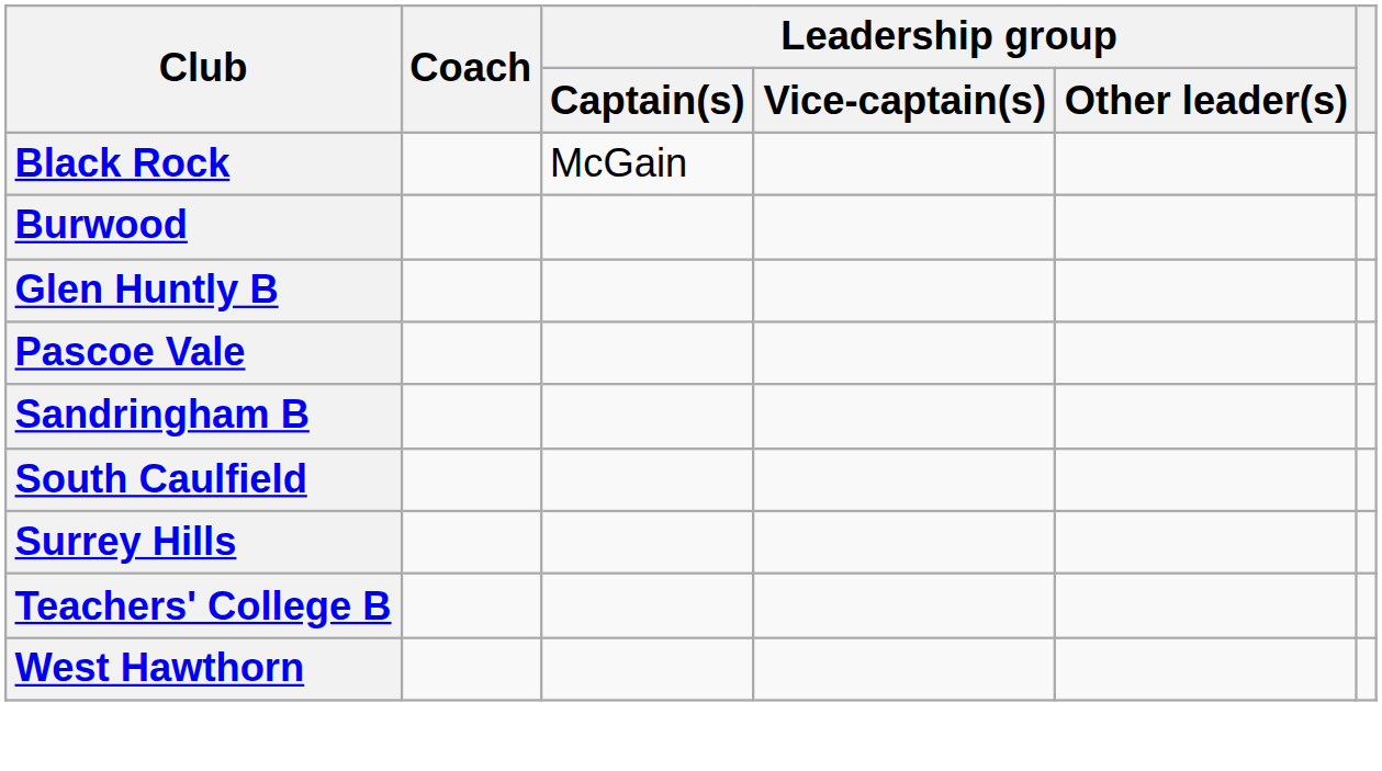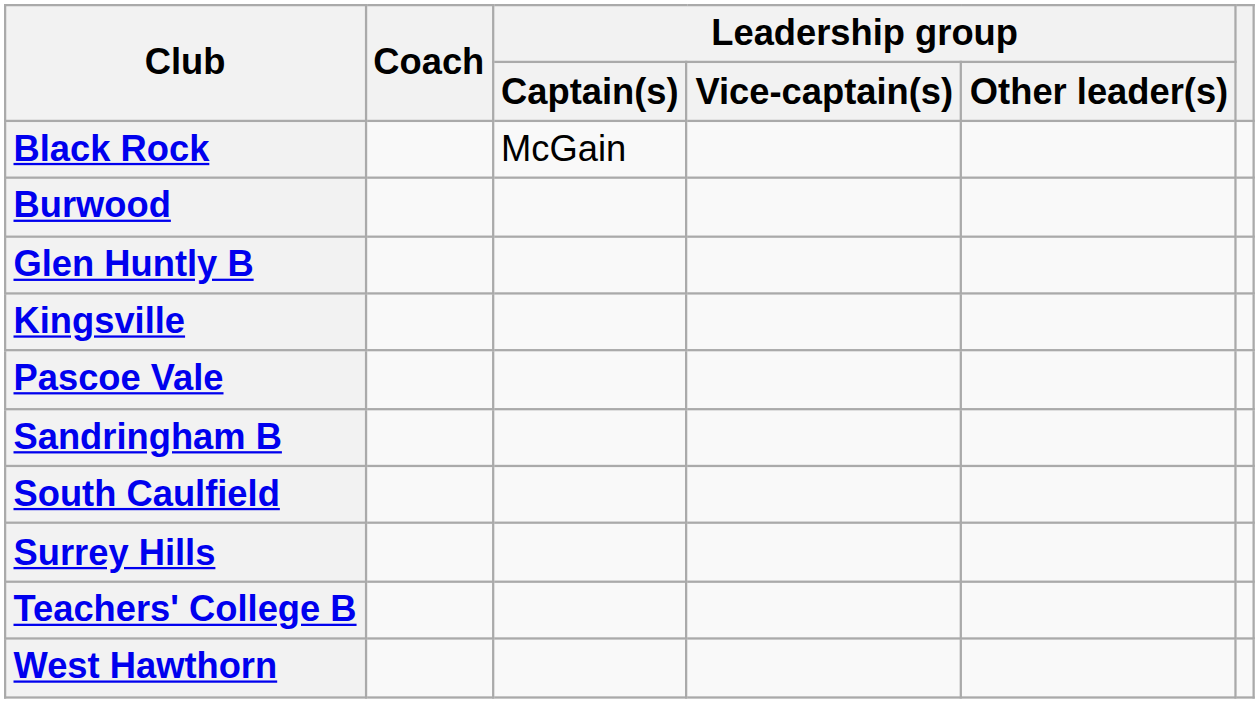+ row: Kingsville
